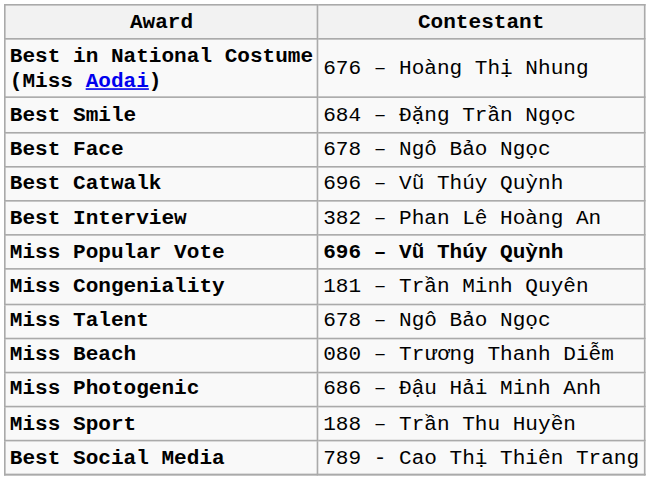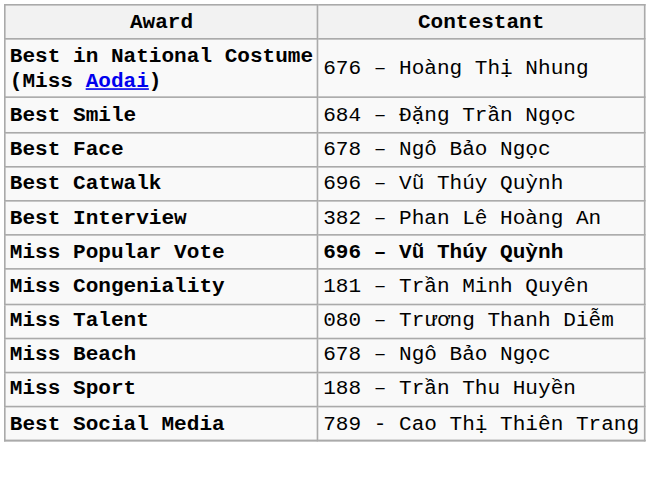Miss Talent | Contestant: 678 – Ngô Bảo Ngọc -> 080 – Trương Thanh Diễm
Miss Beach | Contestant: 080 – Trương Thanh Diễm -> 678 – Ngô Bảo Ngọc
- row: Miss Photogenic | 686 – Đậu Hải Minh Anh
